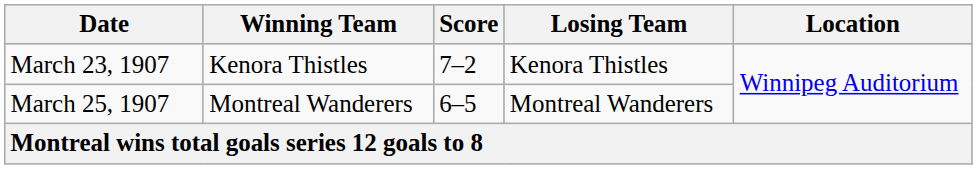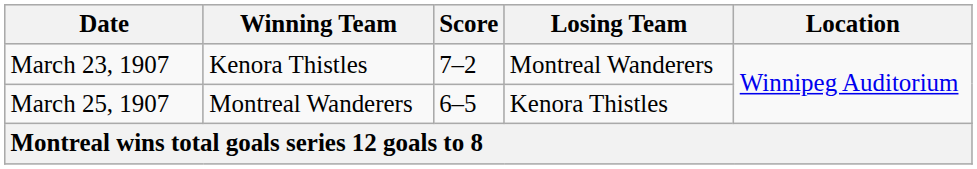March 23, 1907 | Losing Team: Kenora Thistles -> Montreal Wanderers
March 25, 1907 | Losing Team: Montreal Wanderers -> Kenora Thistles
